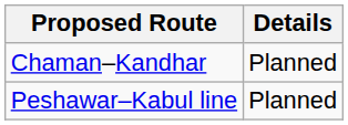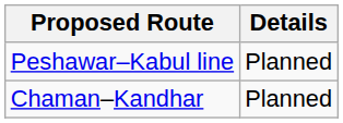rows swapped: Peshawar–Kabul line <-> Chaman–Kandhar
